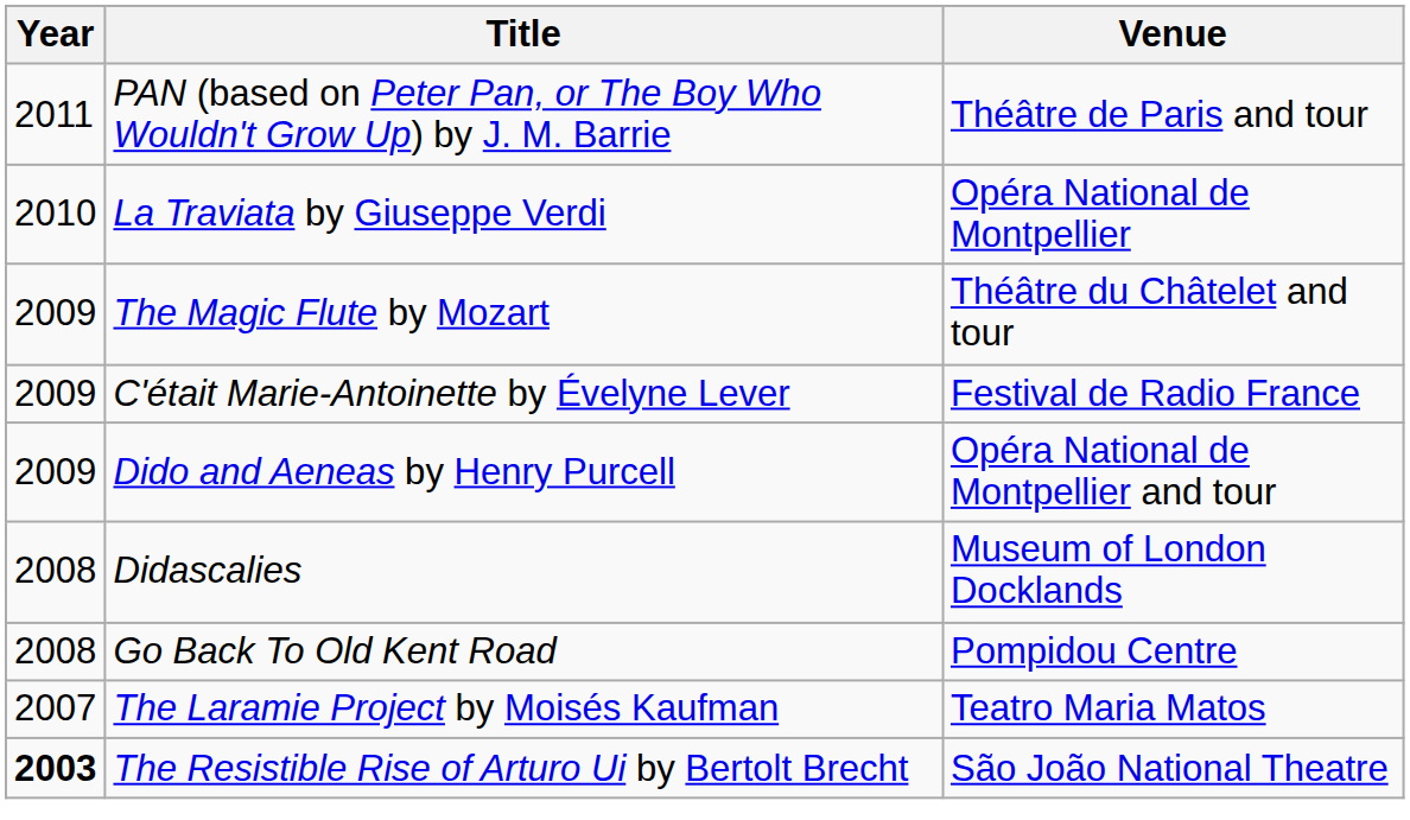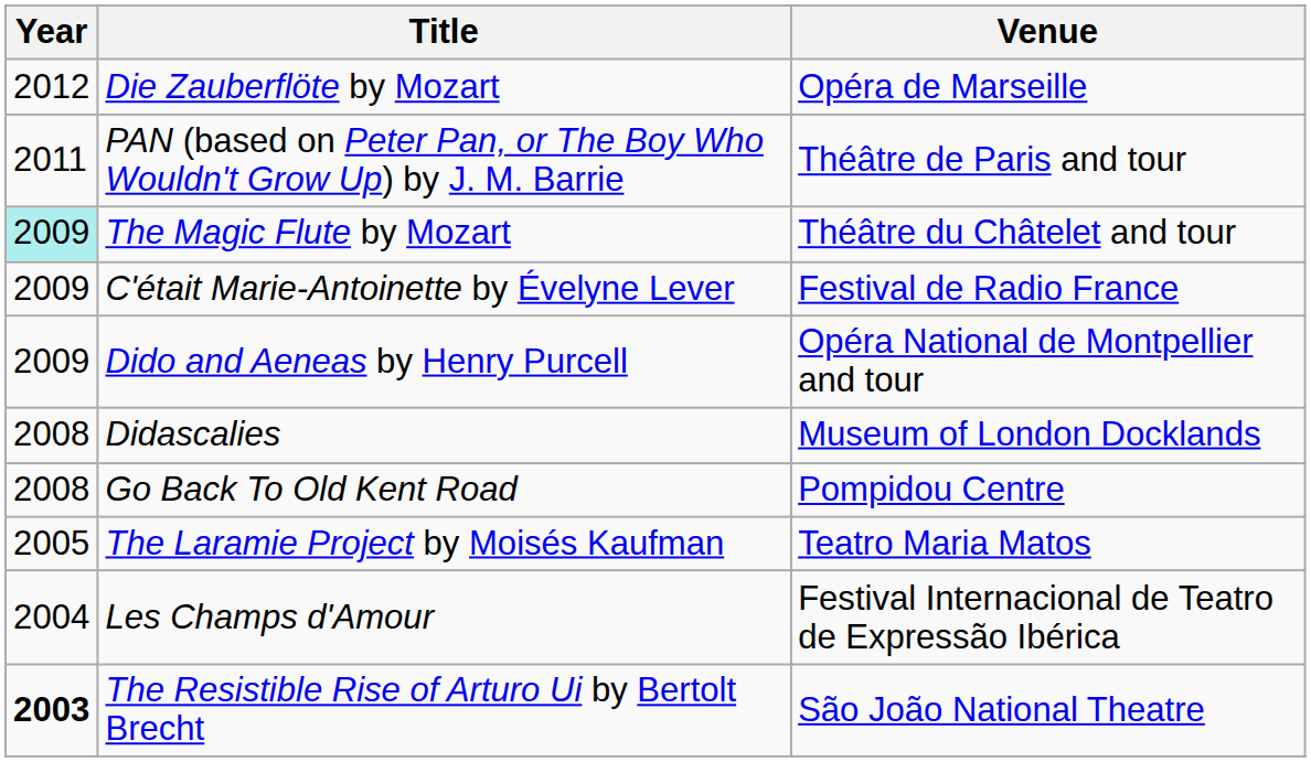+ row: 2012 | Die Zauberflöte by Mozart | Opéra de Marseille
- row: 2010 | La Traviata by Giuseppe Verdi | Opéra National de Montpellier
The Magic Flute by Mozart | Year: no background -> paleturquoise background
The Laramie Project by Moisés Kaufman | Year: 2007 -> 2005
+ row: 2004 | Les Champs d'Amour | Festival Internacional de Teatro de Expressão Ibérica
